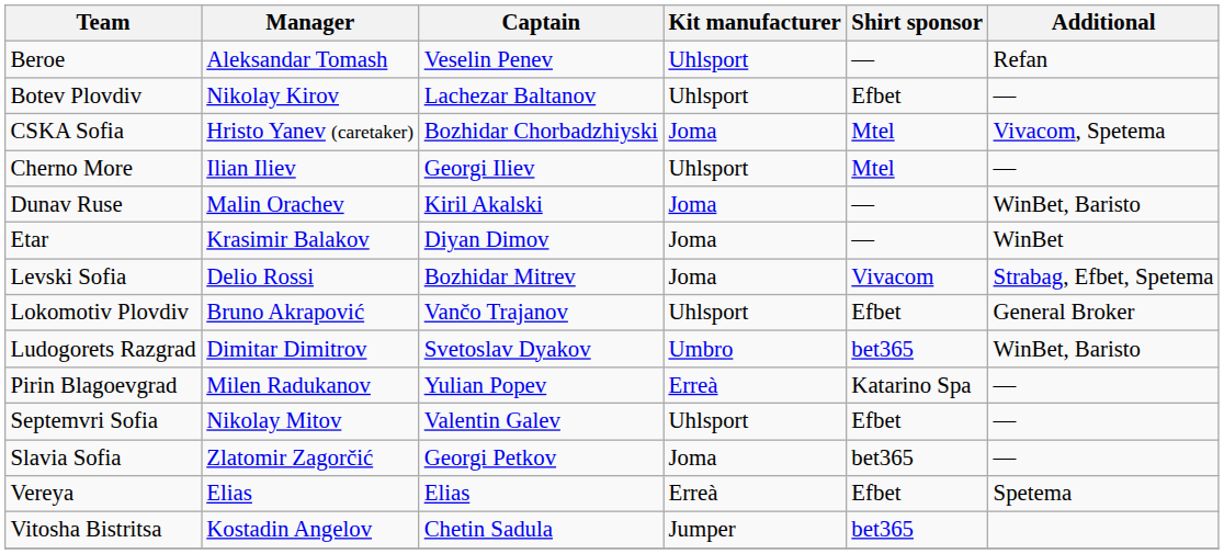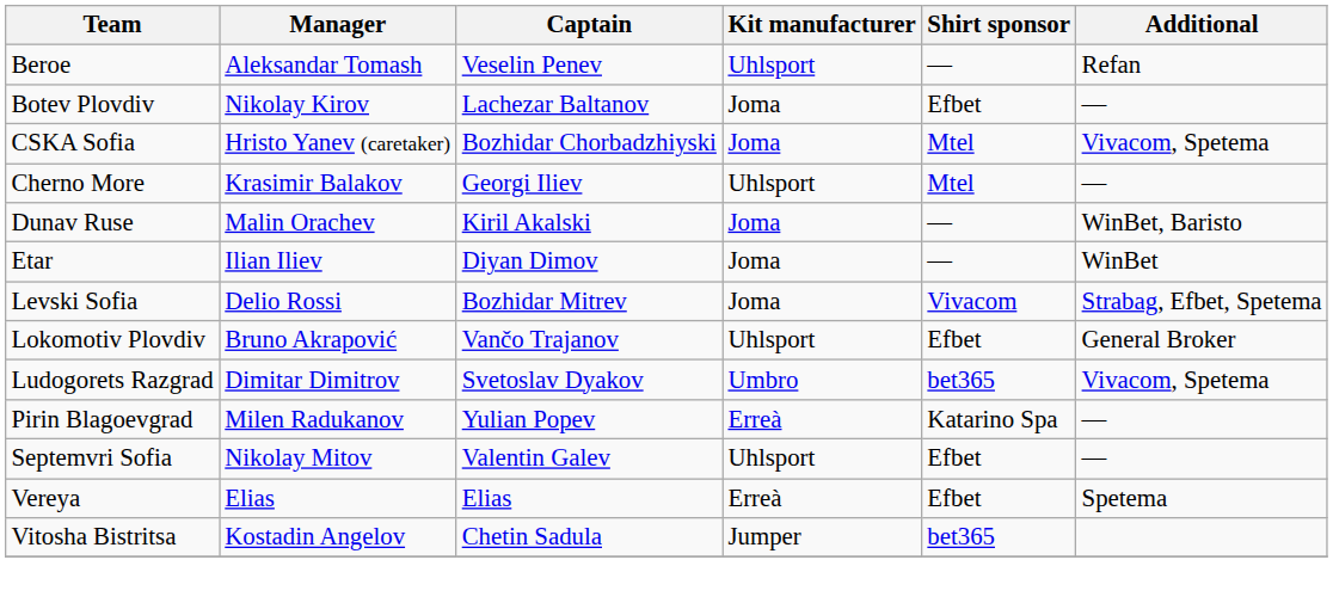Botev Plovdiv | Kit manufacturer: Uhlsport -> Joma
Cherno More | Manager: Ilian Iliev -> Krasimir Balakov
Etar | Manager: Krasimir Balakov -> Ilian Iliev
Ludogorets Razgrad | Additional: WinBet, Baristo -> Vivacom, Spetema
- row: Slavia Sofia | Zlatomir Zagorčić | Georgi Petkov | Joma | bet365 | —
